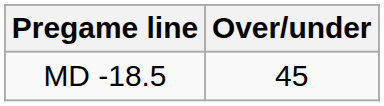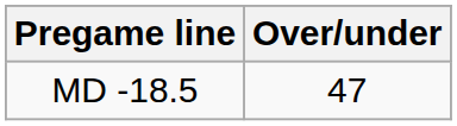MD -18.5 | Over/under: 45 -> 47
